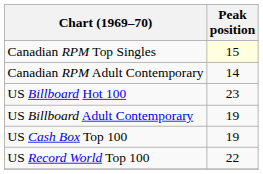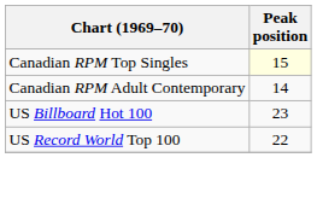- row: US Billboard Adult Contemporary | 19
- row: US Cash Box Top 100 | 19
